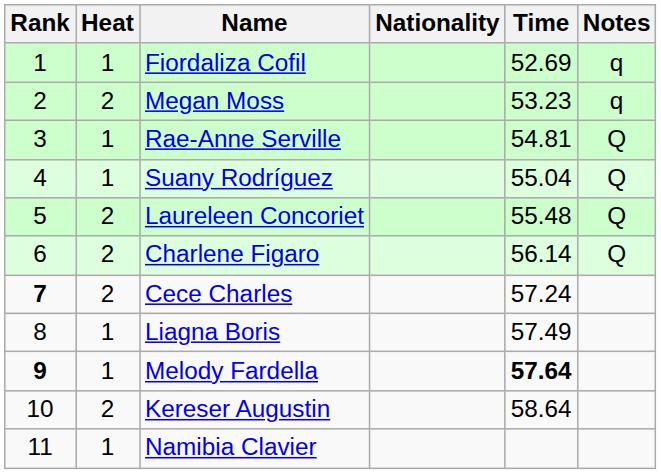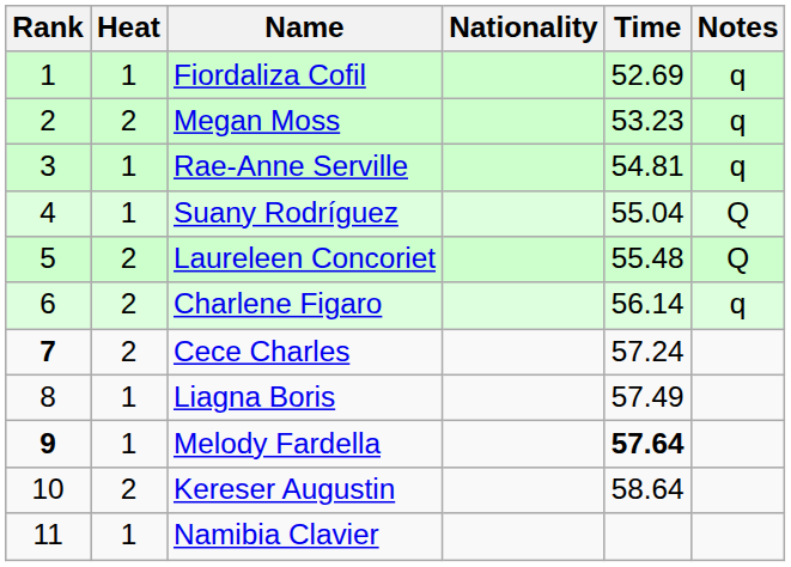Rae-Anne Serville | Notes: Q -> q
Charlene Figaro | Notes: Q -> q
